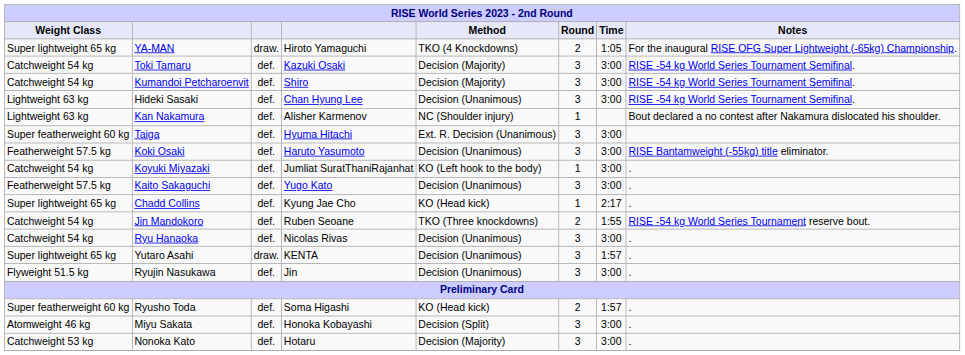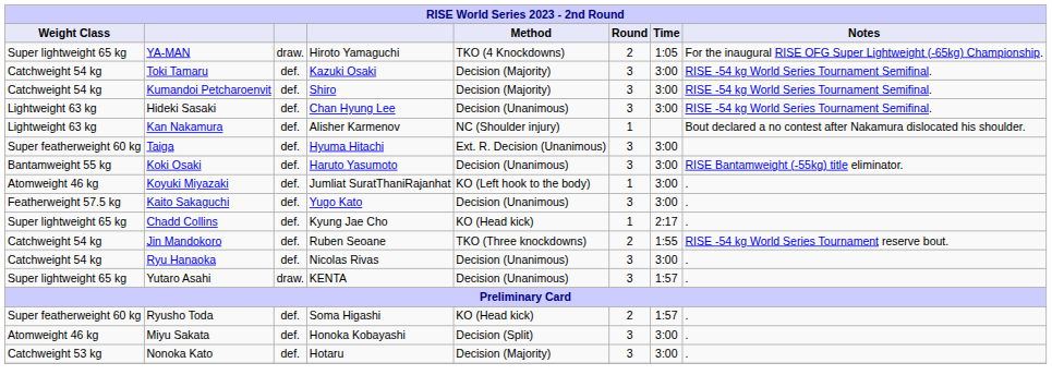Koki Osaki | Weight Class: Featherweight 57.5 kg -> Bantamweight 55 kg
Koyuki Miyazaki | Weight Class: Catchweight 54 kg -> Atomweight 46 kg
- row: Flyweight 51.5 kg | Ryujin Nasukawa | def. | Jin | Decision (Unanimous) | 3 | 3:00 | .
